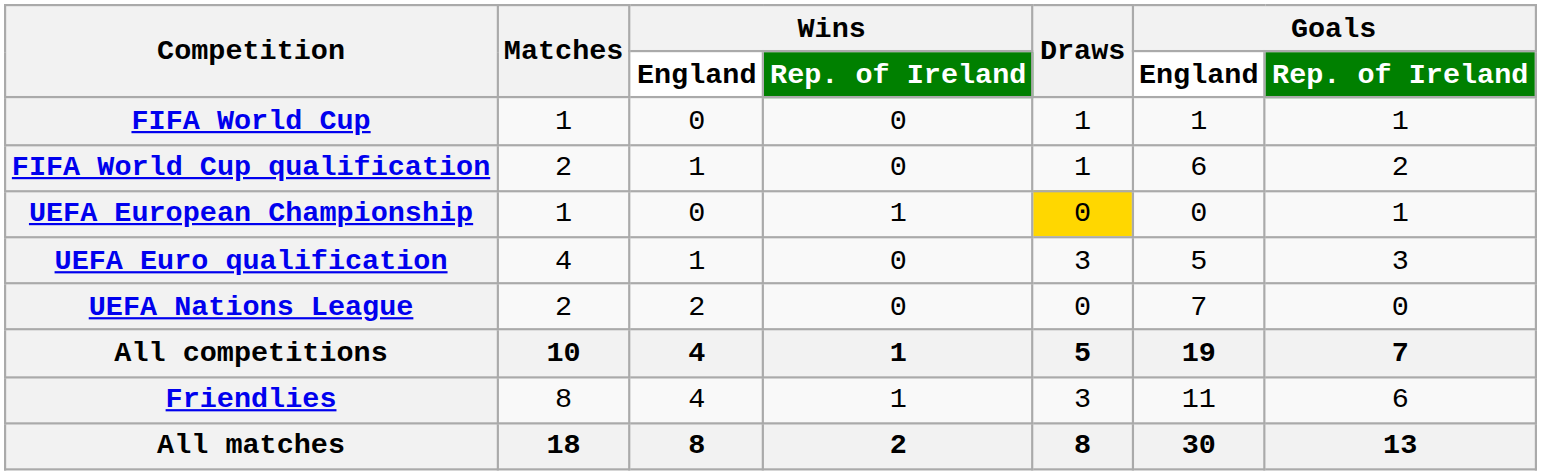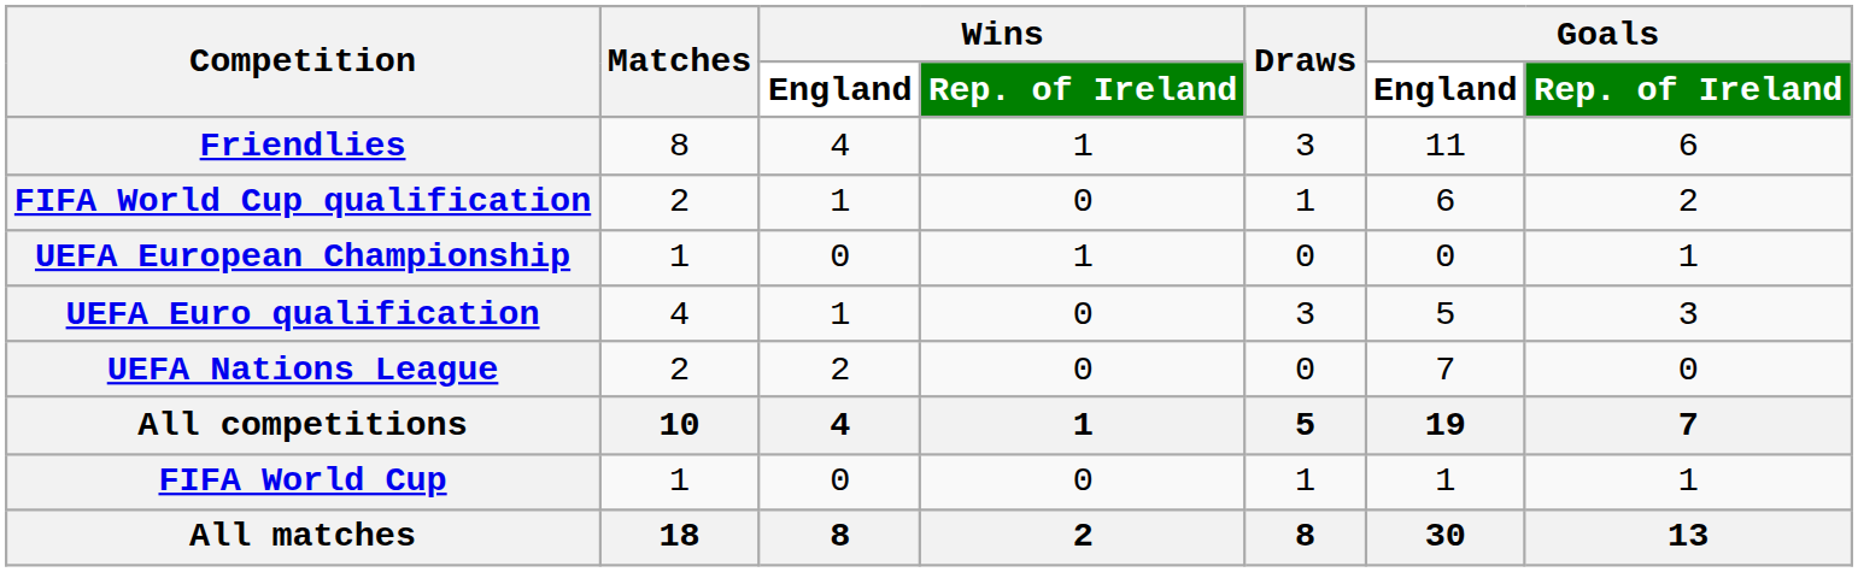rows swapped: FIFA World Cup <-> Friendlies
UEFA European Championship | Draws: gold background -> no background
